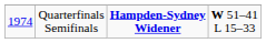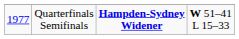Quarterfinals Semifinals | column 1: 1974 -> 1977
